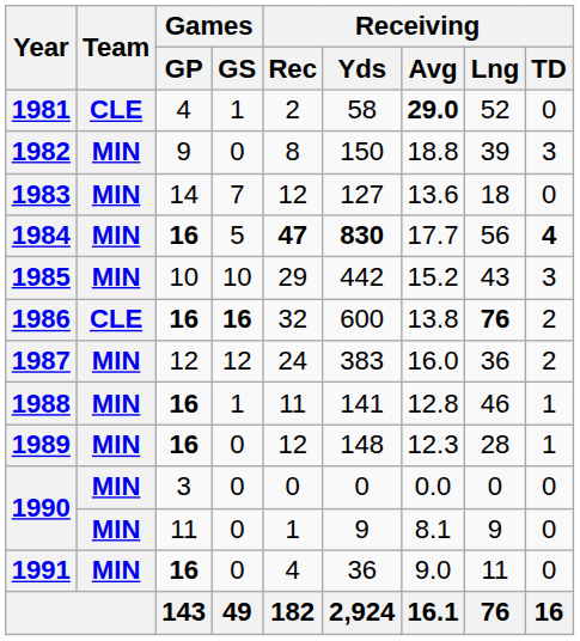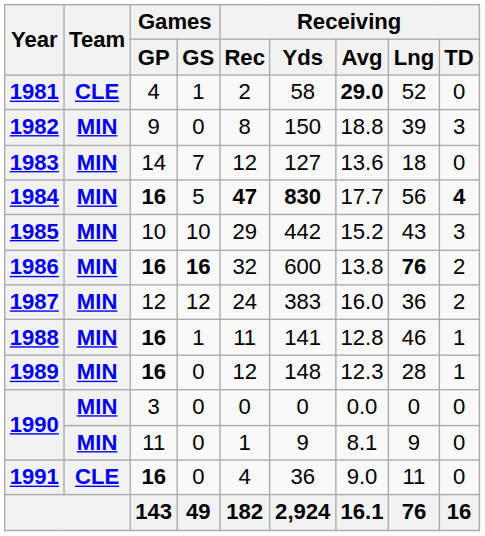1986 | Team: CLE -> MIN
1991 | Team: MIN -> CLE
